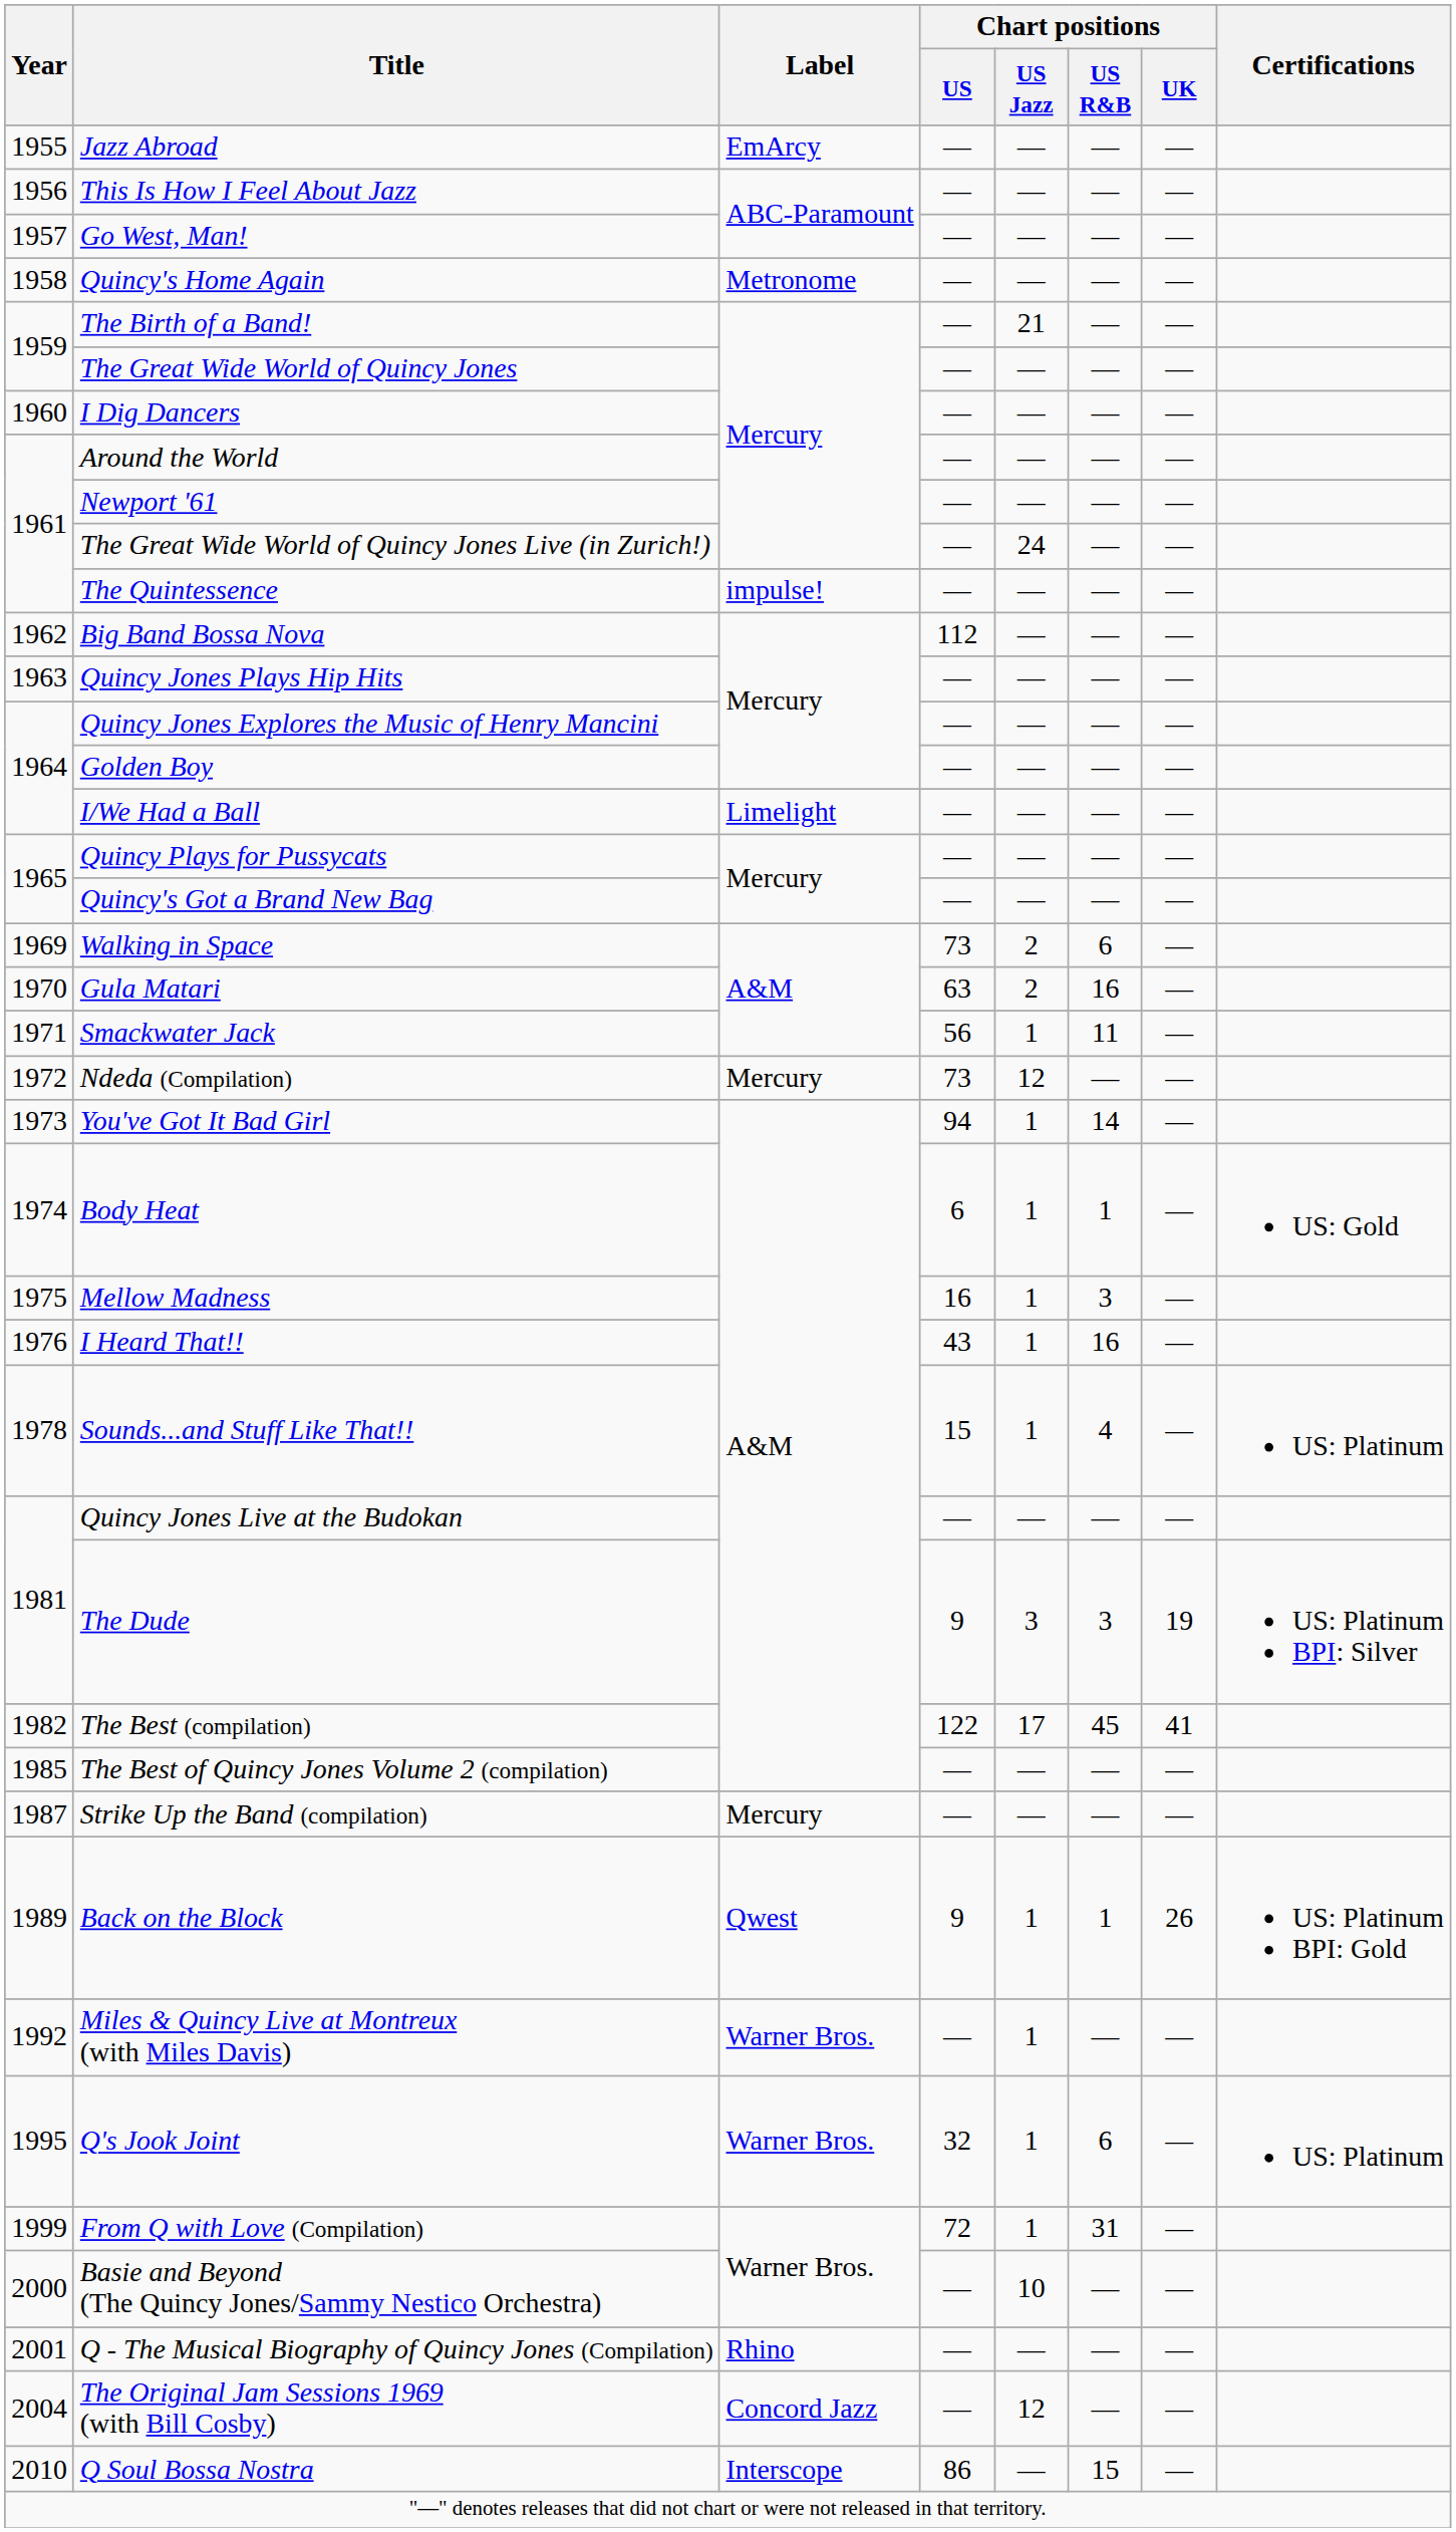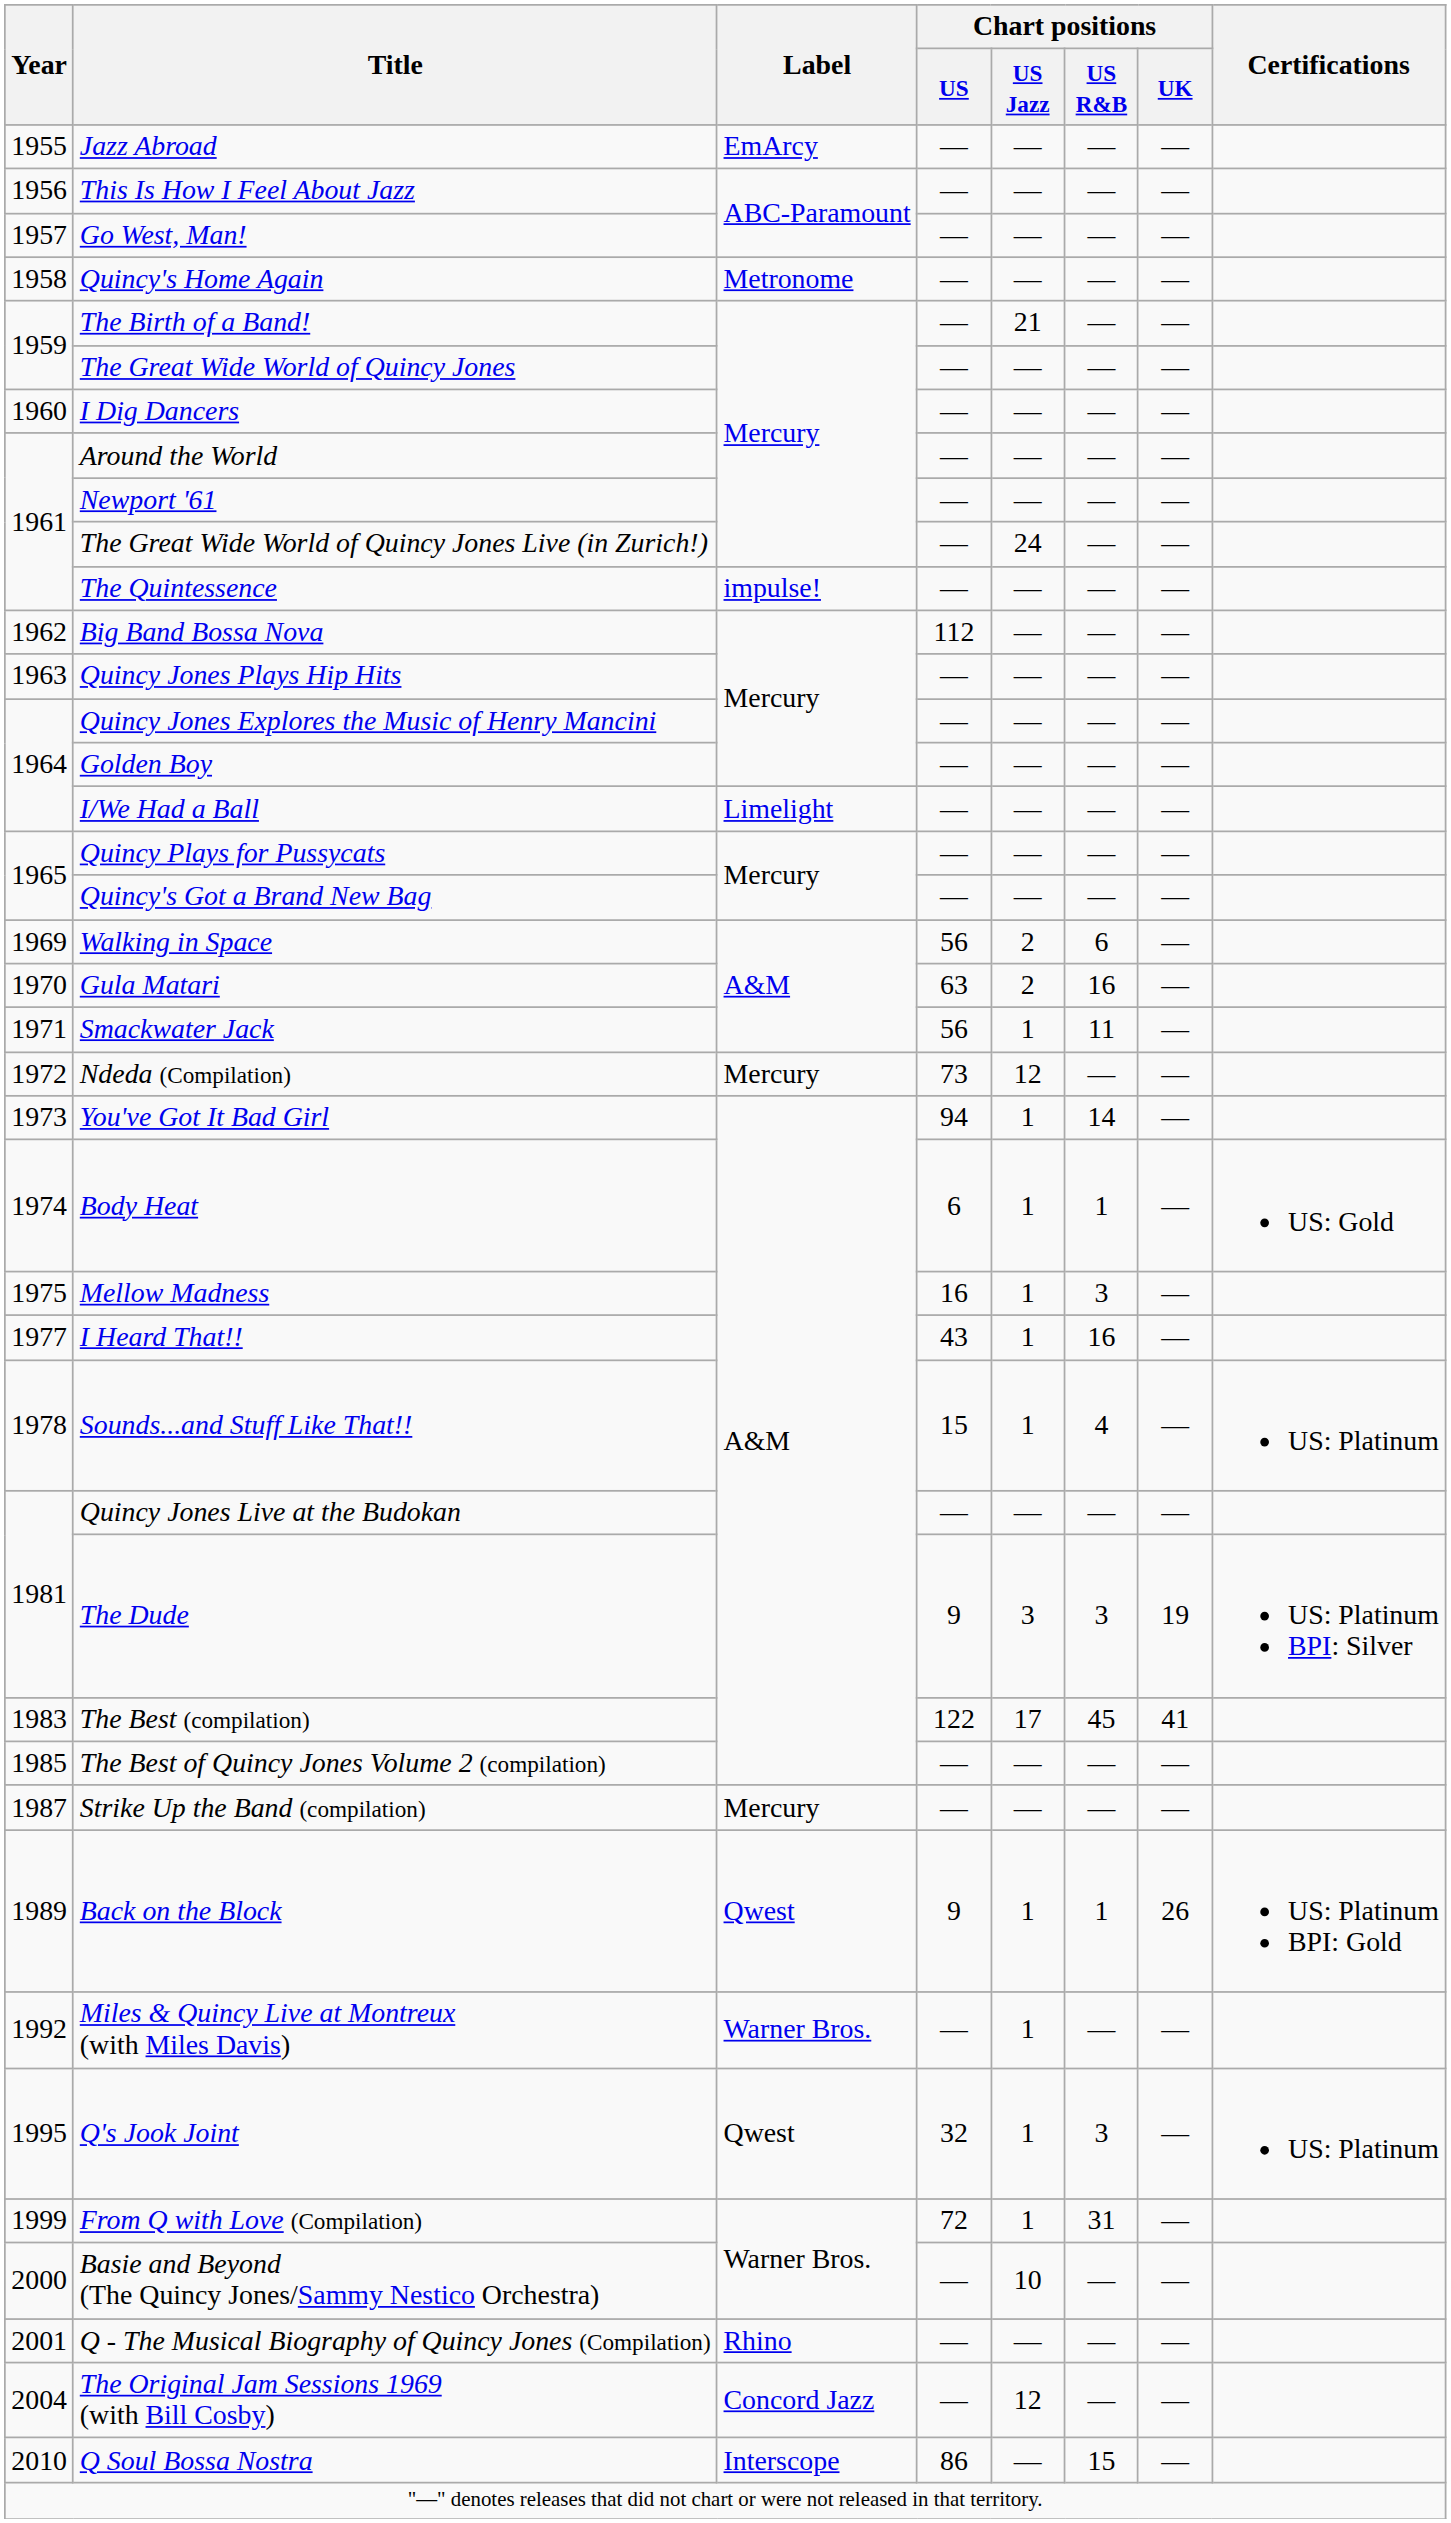Walking in Space | Chart positions / US: 73 -> 56
I Heard That!! | Year: 1976 -> 1977
The Best (compilation) | Year: 1982 -> 1983
Q's Jook Joint | Label: Warner Bros. -> Qwest
Q's Jook Joint | Chart positions / US R&B: 6 -> 3
